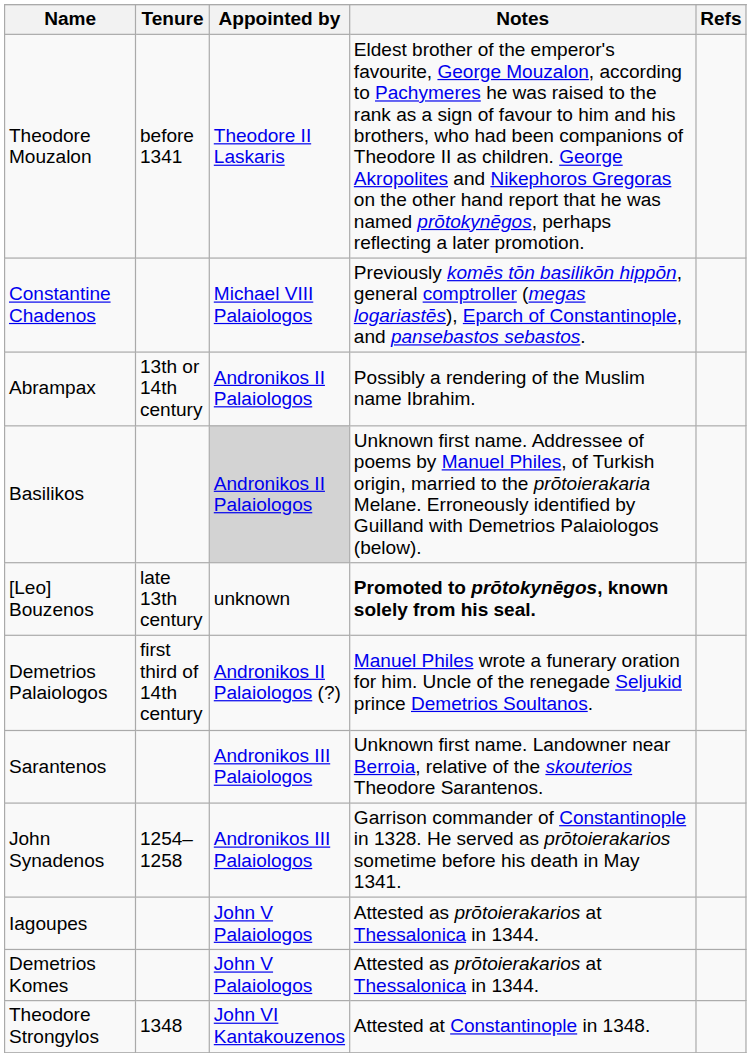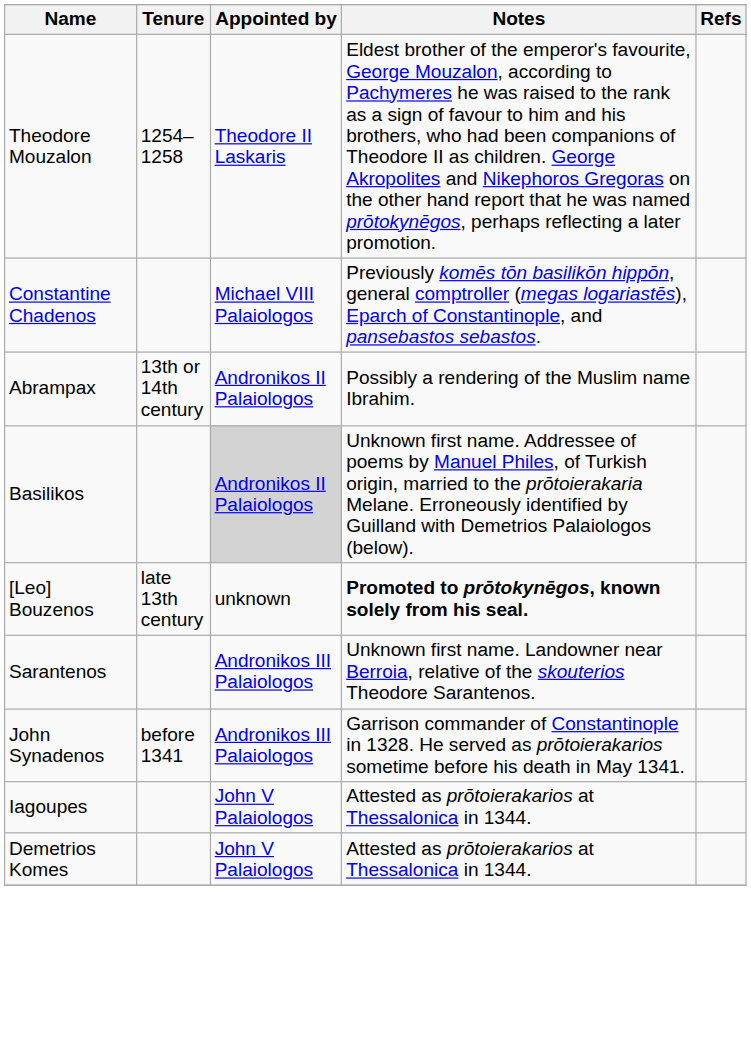Theodore Mouzalon | Tenure: before 1341 -> 1254–1258
- row: Demetrios Palaiologos | first third of 14th century | Andronikos II Palaiologos (?) | Manuel Philes wrote a funerary oration for him. Uncle of the renegade Seljukid prince Demetrios Soultanos.
John Synadenos | Tenure: 1254–1258 -> before 1341
- row: Theodore Strongylos | 1348 | John VI Kantakouzenos | Attested at Constantinople in 1348.
